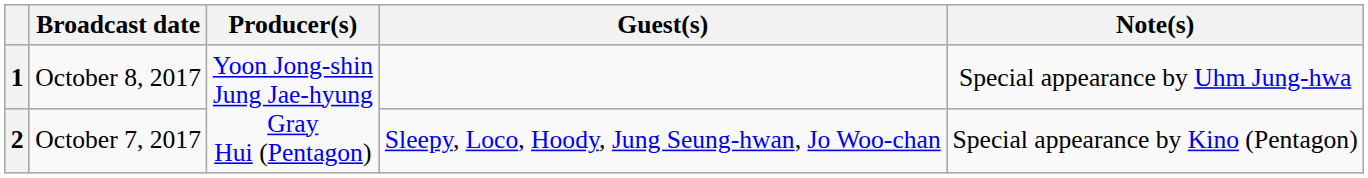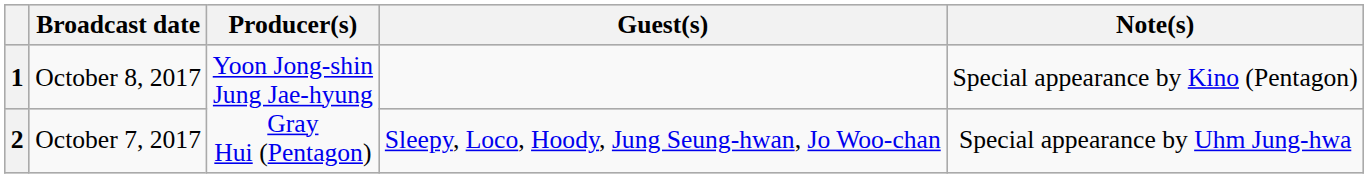1 | Note(s): Special appearance by Uhm Jung-hwa -> Special appearance by Kino (Pentagon)
2 | Note(s): Special appearance by Kino (Pentagon) -> Special appearance by Uhm Jung-hwa
